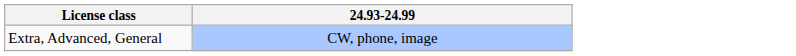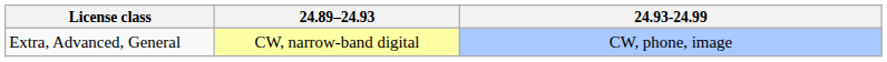+ column: 24.89–24.93 | CW, narrow-band digital
